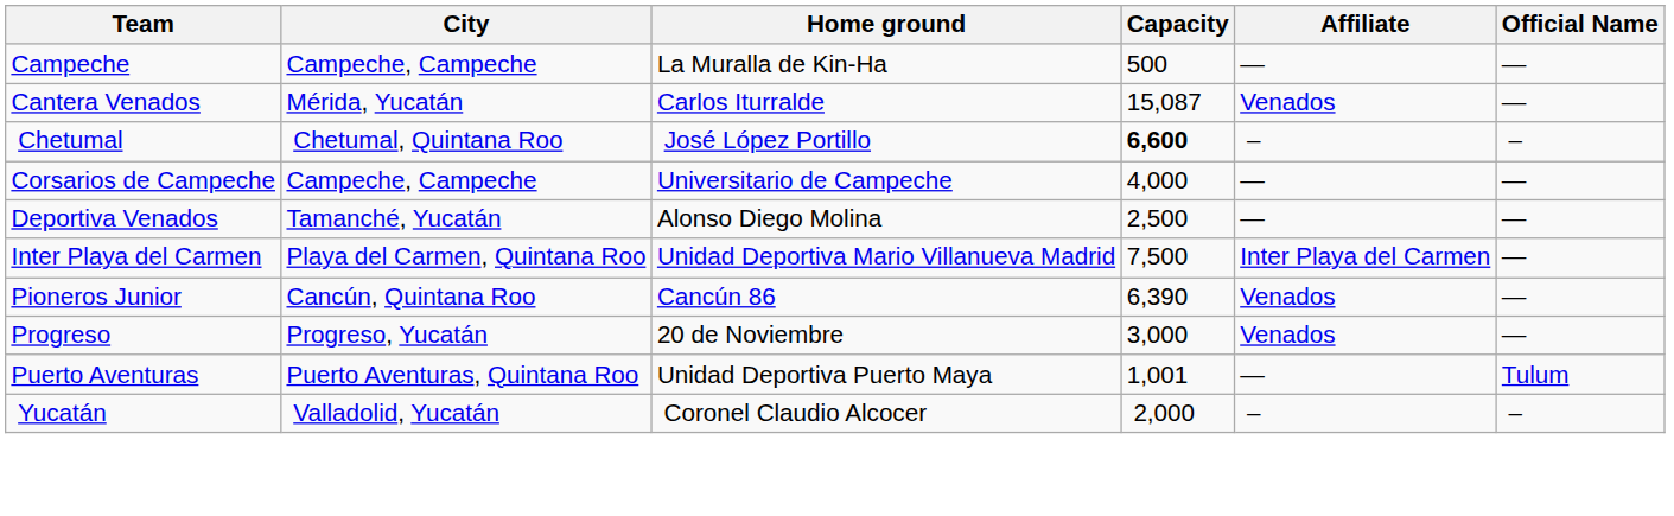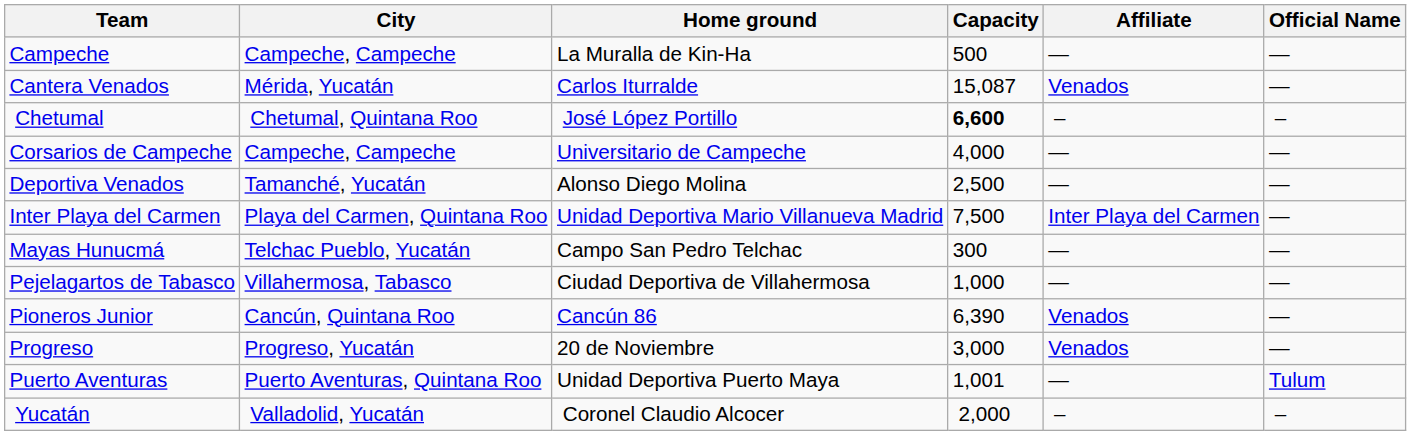+ row: Mayas Hunucmá | Telchac Pueblo, Yucatán | Campo San Pedro Telchac | 300 | — | —
+ row: Pejelagartos de Tabasco | Villahermosa, Tabasco | Ciudad Deportiva de Villahermosa | 1,000 | — | —
